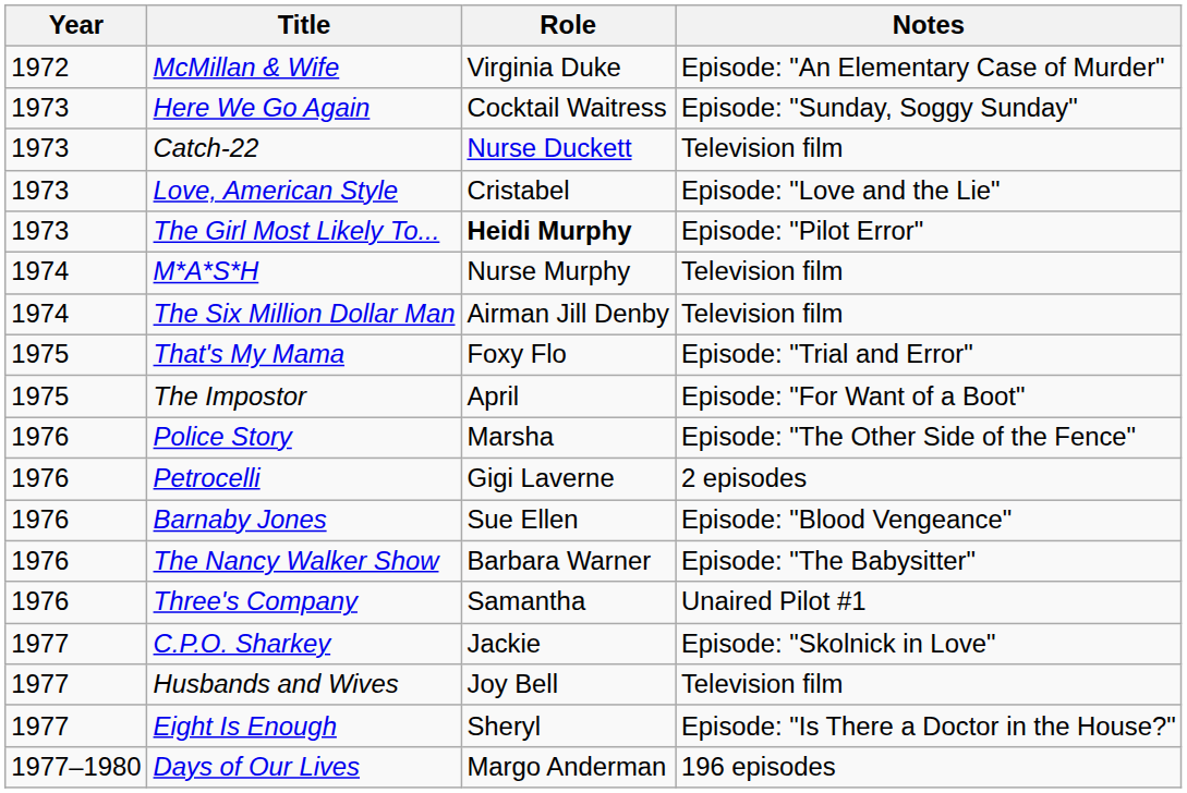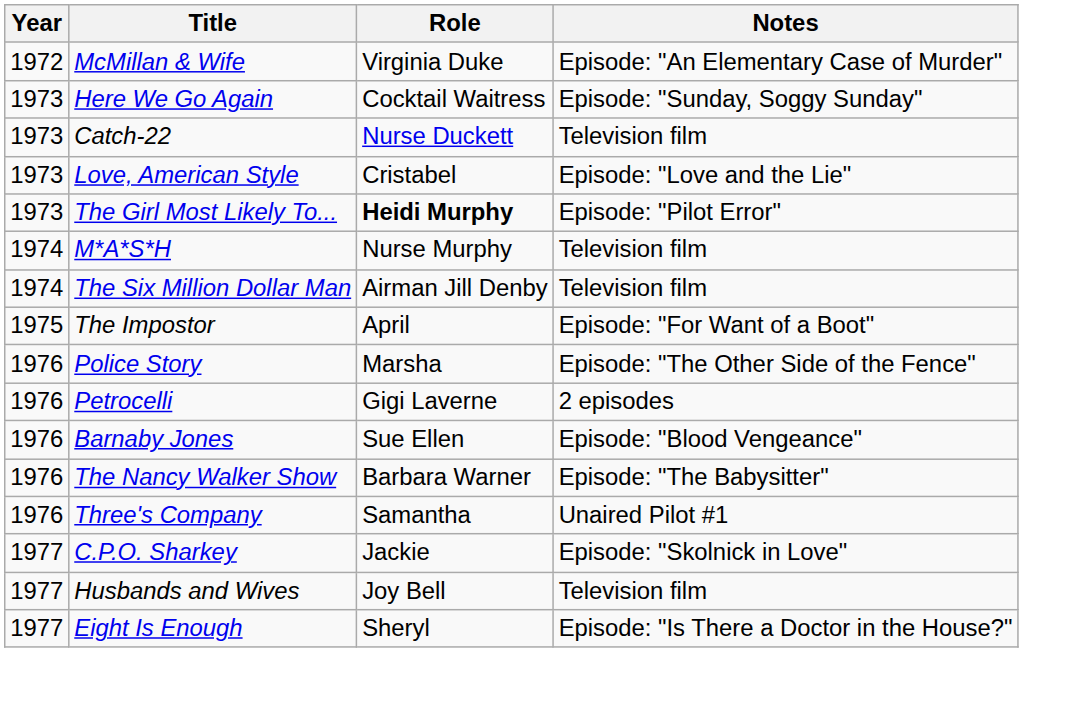- row: 1975 | That's My Mama | Foxy Flo | Episode: "Trial and Error"
- row: 1977–1980 | Days of Our Lives | Margo Anderman | 196 episodes
